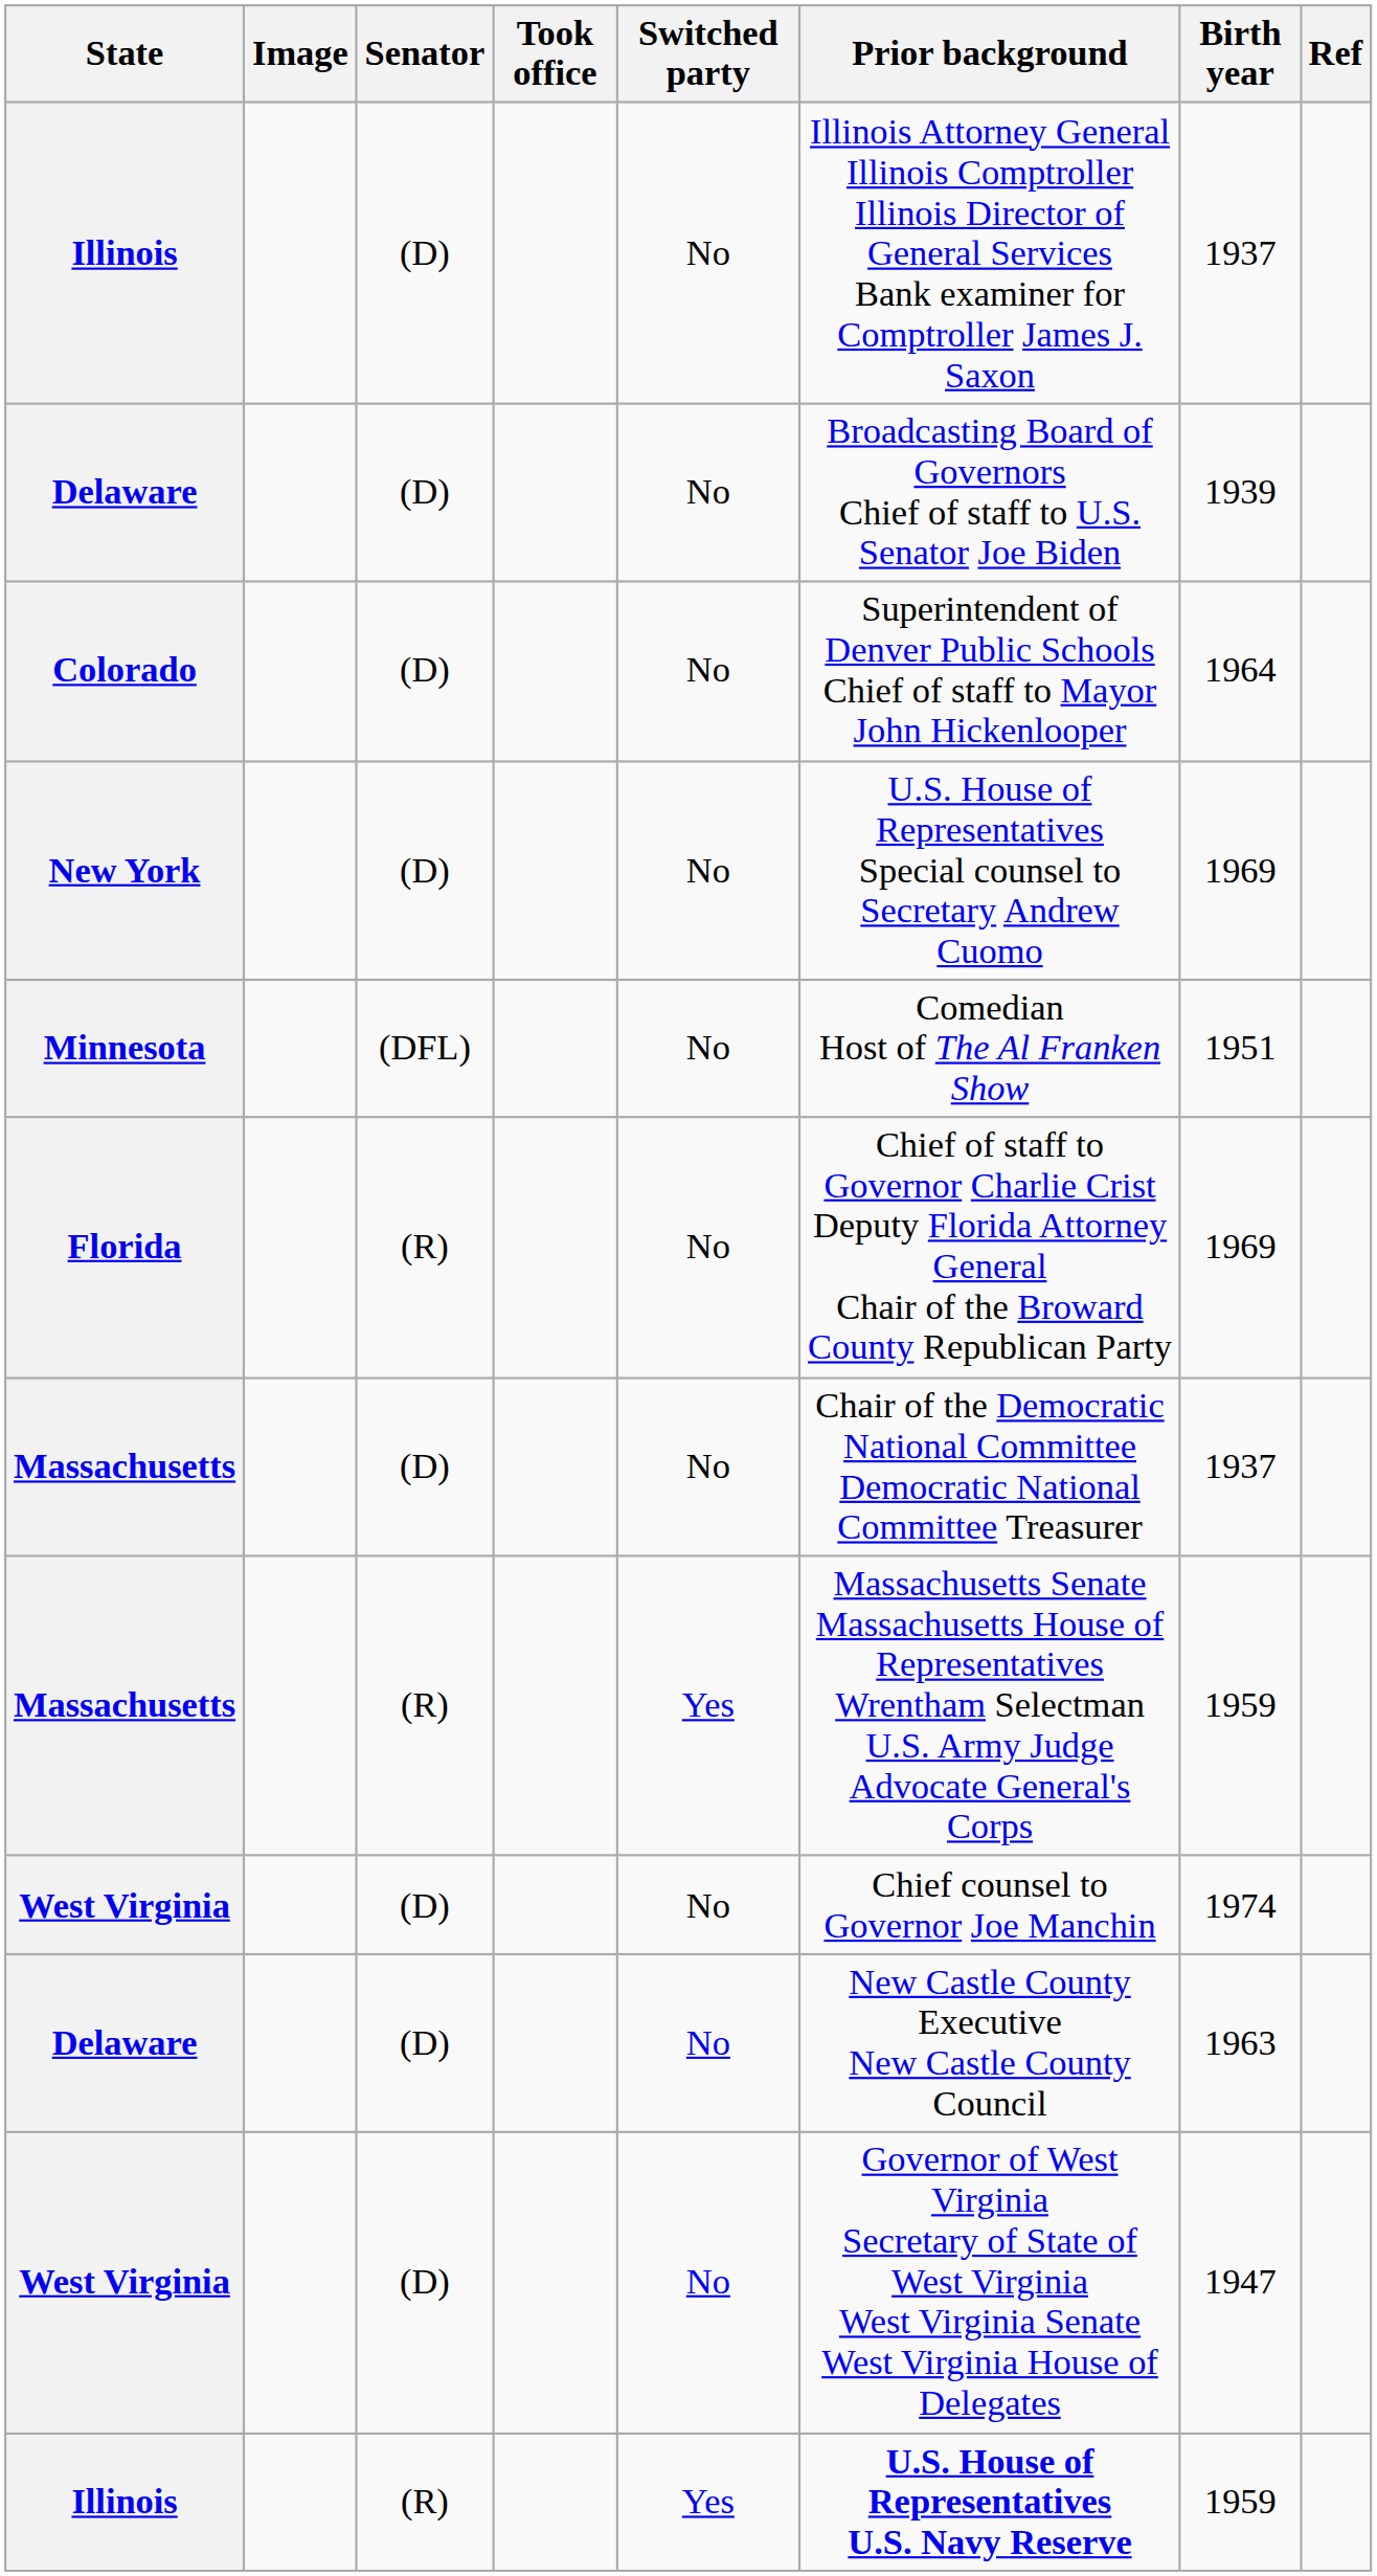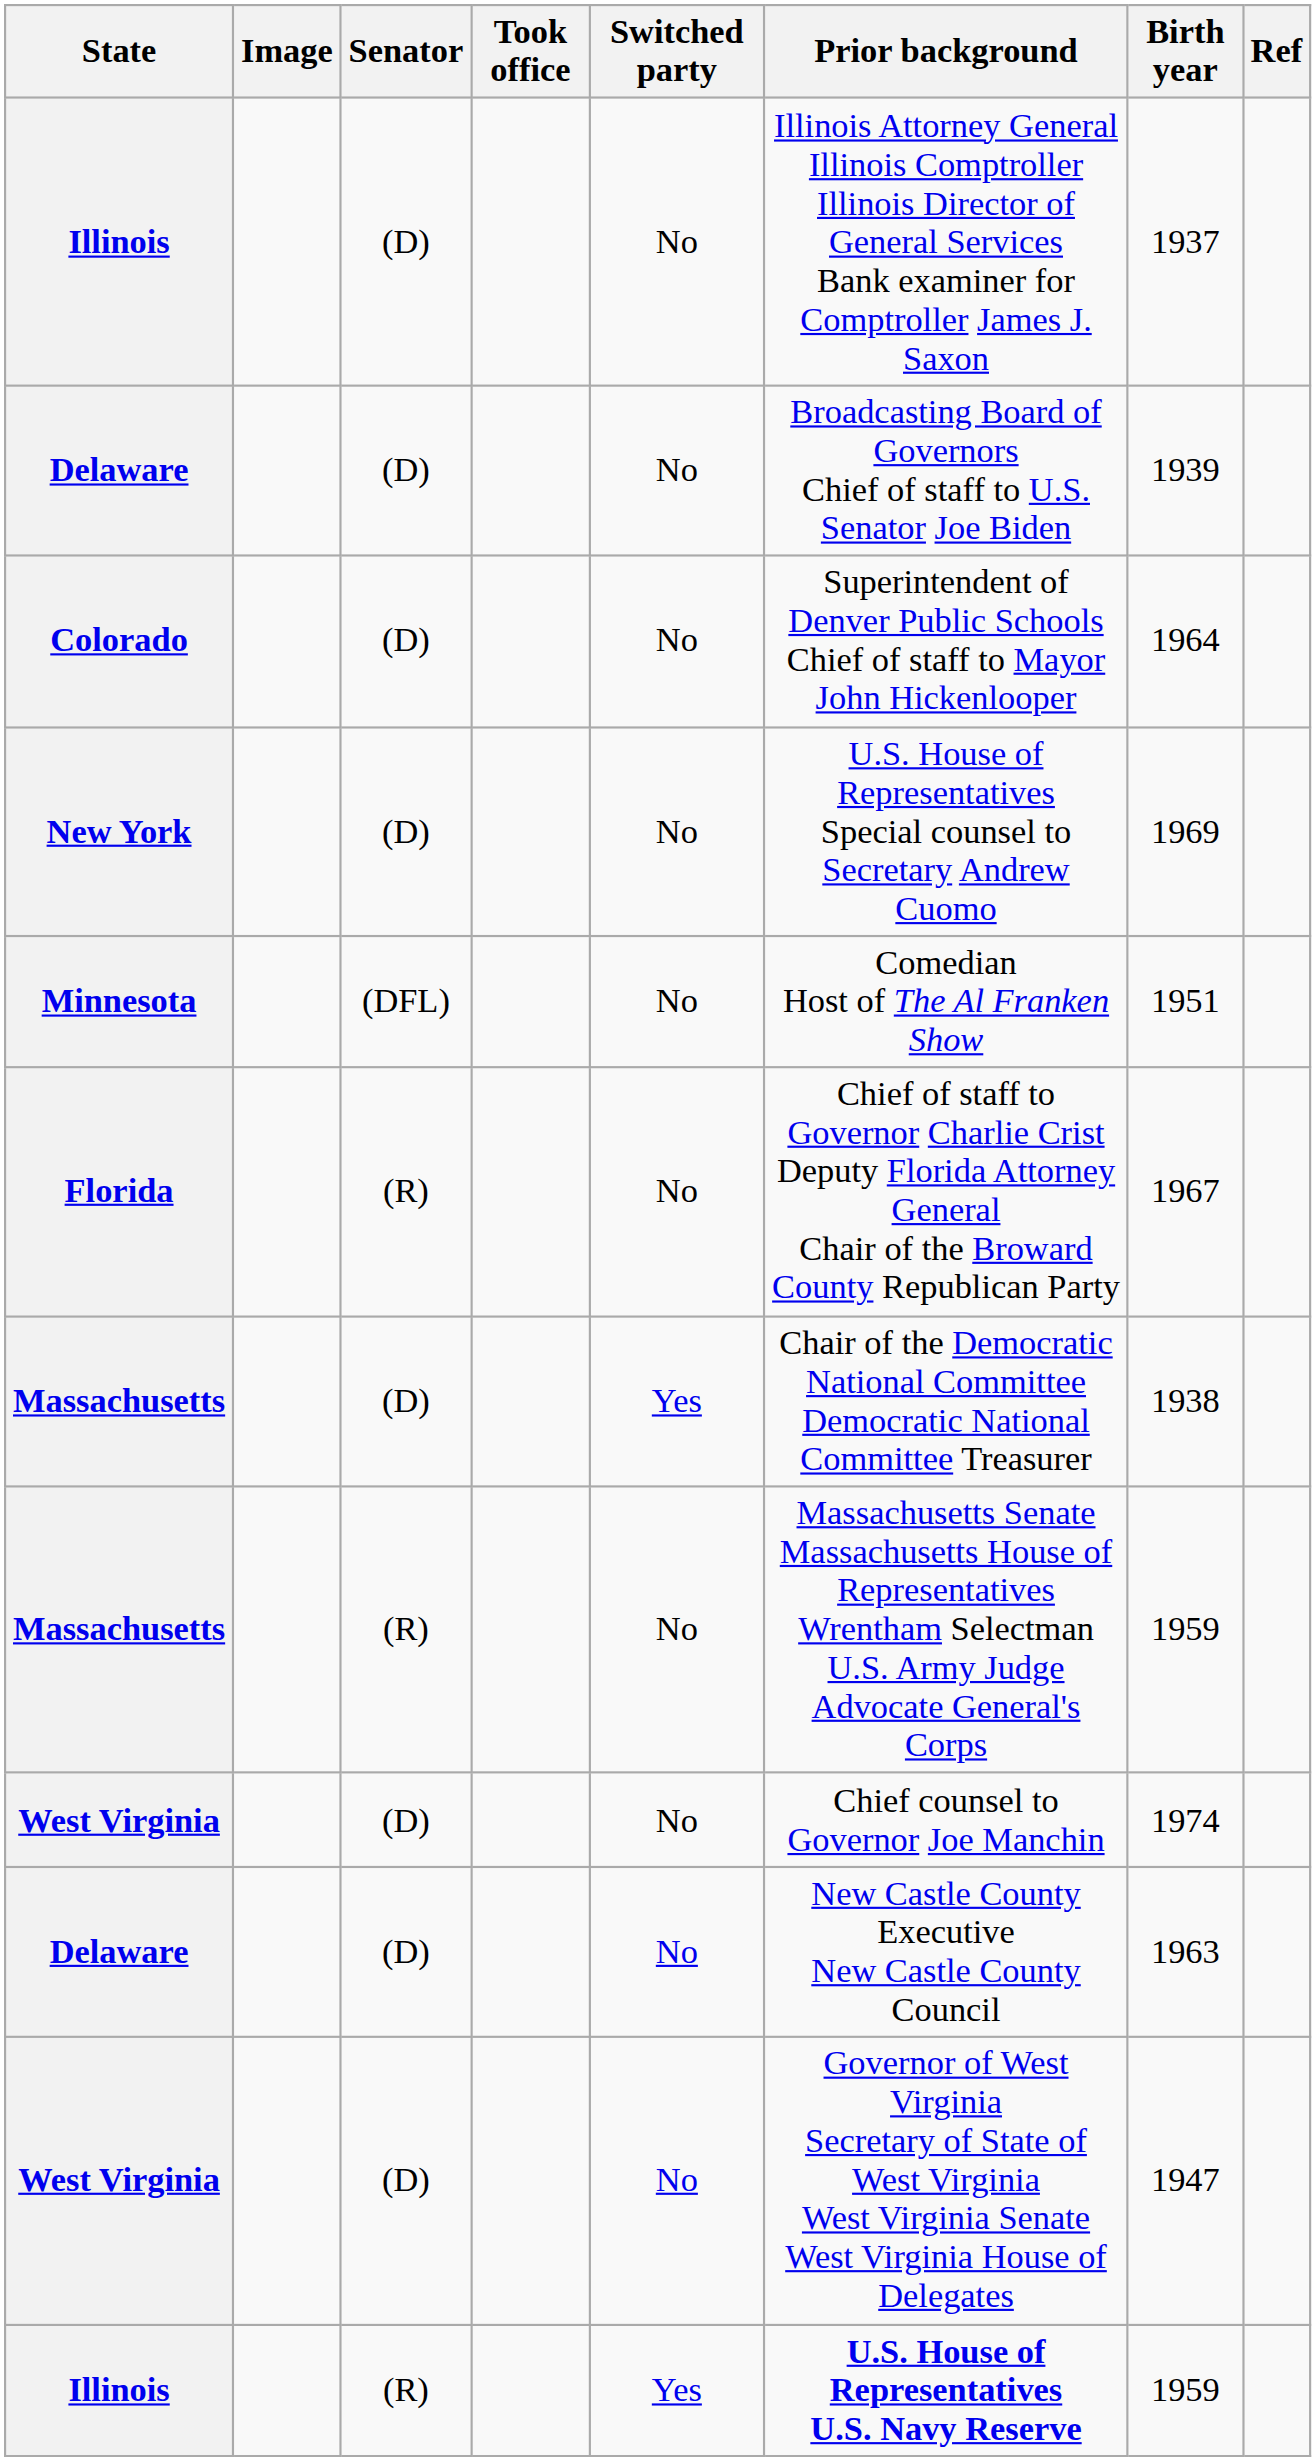Florida | Birth year: 1969 -> 1967
Massachusetts / (D) | Switched party: No -> Yes
Massachusetts / (D) | Birth year: 1937 -> 1938
Massachusetts / (R) | Switched party: Yes -> No
